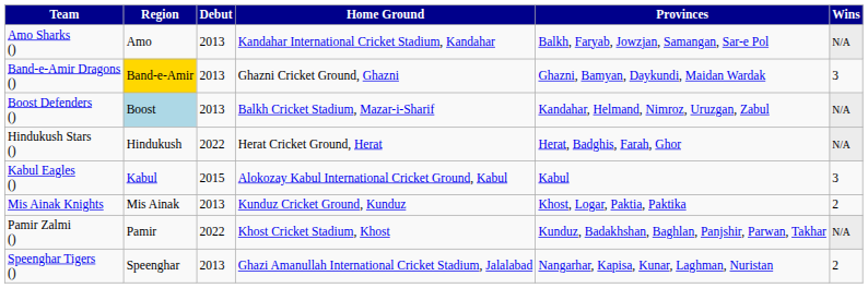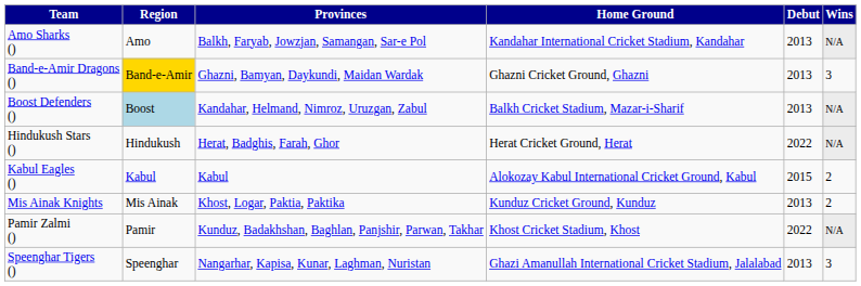columns swapped: Provinces <-> Debut
Kabul Eagles () | Wins: 3 -> 2
Speenghar Tigers () | Wins: 2 -> 3
